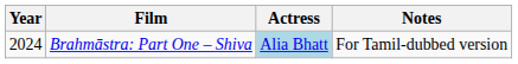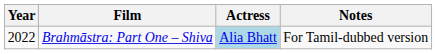Brahmāstra: Part One – Shiva | Year: 2024 -> 2022
